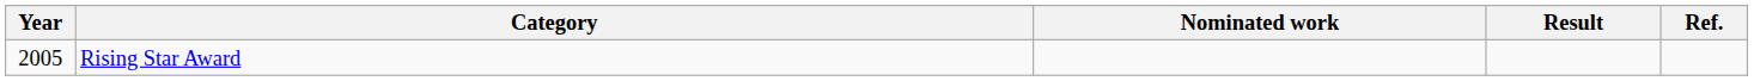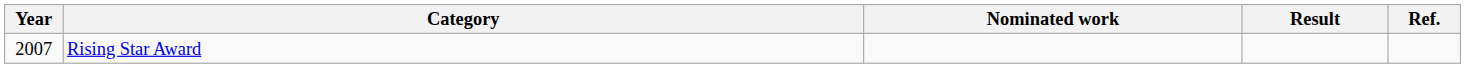Rising Star Award | Year: 2005 -> 2007
